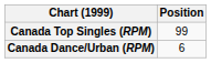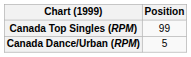Canada Dance/Urban (RPM) | Position: 6 -> 5
